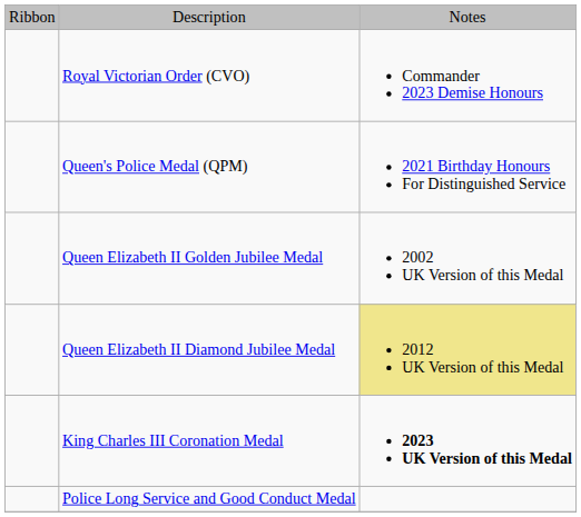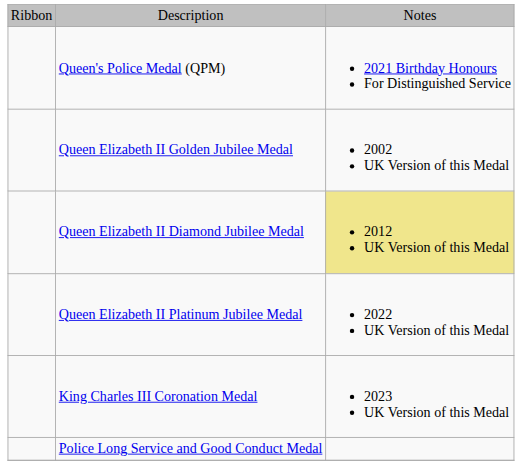- row: Royal Victorian Order (CVO) | Commander 2023 Demise Honours
+ row: Queen Elizabeth II Platinum Jubilee Medal | 2022 UK Version of this Medal
King Charles III Coronation Medal | column 3: bold -> normal
